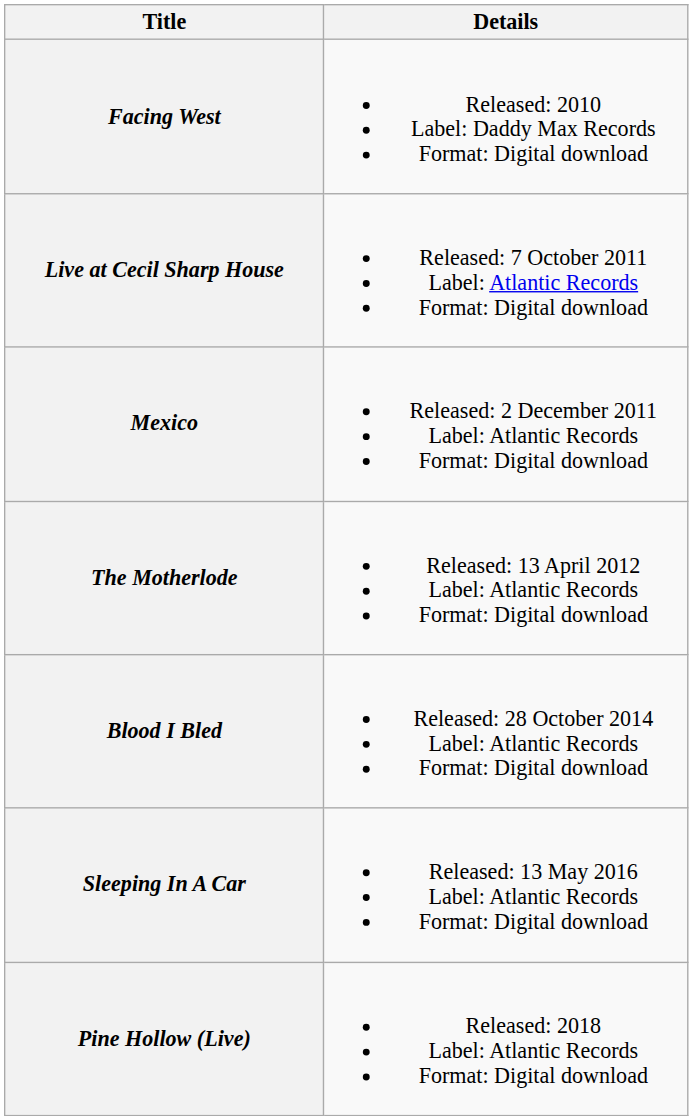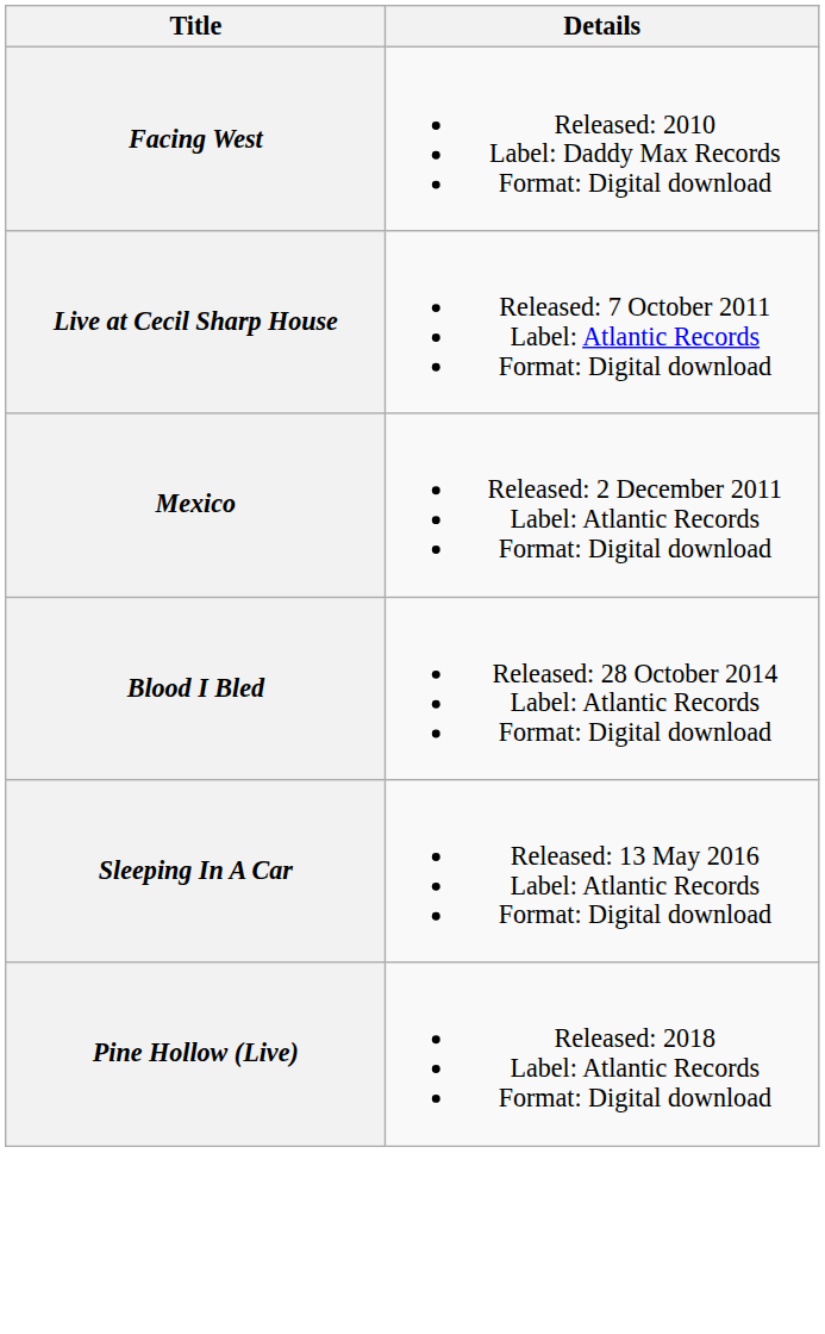- row: The Motherlode | Released: 13 April 2012 Label: Atlantic Records Format: Digital download
